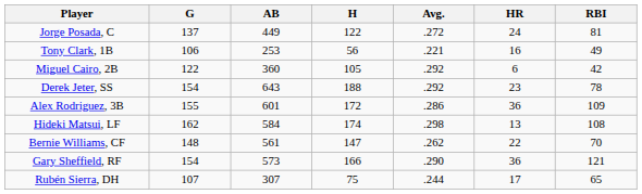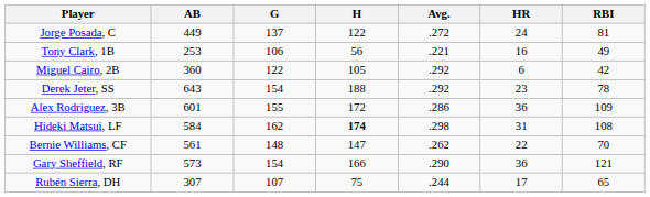columns swapped: G <-> AB
Hideki Matsui, LF | H: normal -> bold
Hideki Matsui, LF | HR: 13 -> 31
